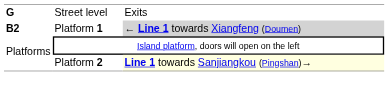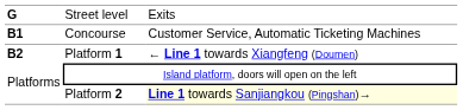+ row: B1 | Concourse | Customer Service, Automatic Ticketing Machines
Platform 1 | column 3: lightgrey background -> no background
